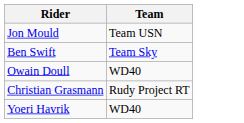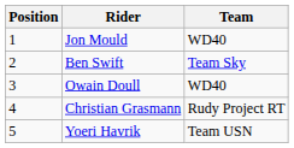+ column: Position | 1 | 2 | 3 | 4 | 5
Jon Mould | Team: Team USN -> WD40
Yoeri Havrik | Team: WD40 -> Team USN
